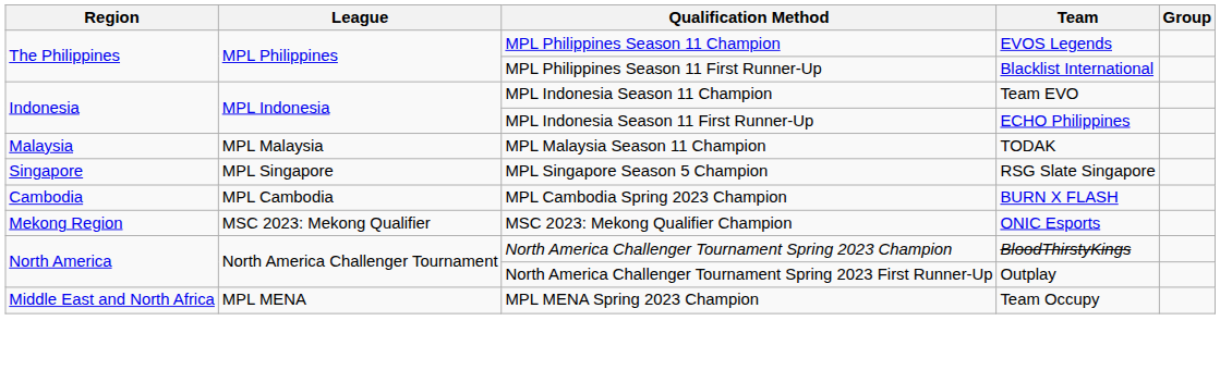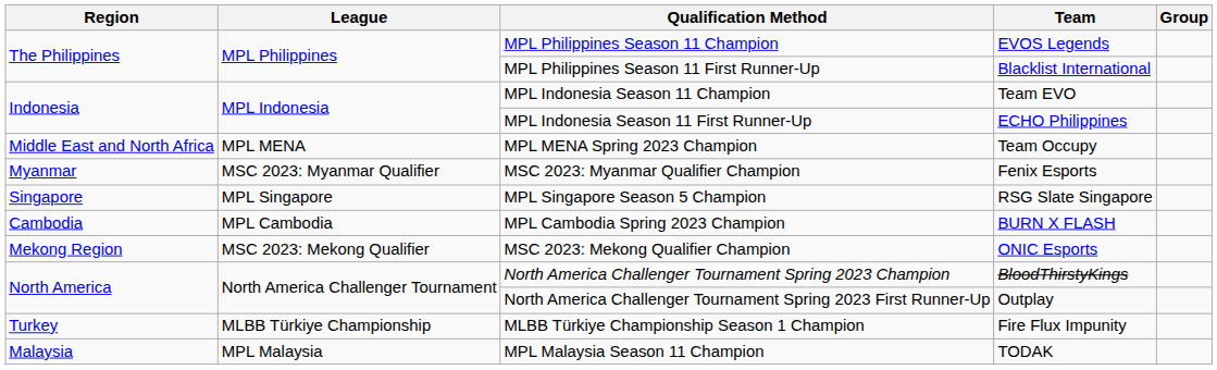rows swapped: MPL Malaysia Season 11 Champion <-> MPL MENA Spring 2023 Champion
+ row: Myanmar | MSC 2023: Myanmar Qualifier | MSC 2023: Myanmar Qualifier Champion | Fenix Esports
+ row: Turkey | MLBB Türkiye Championship | MLBB Türkiye Championship Season 1 Champion | Fire Flux Impunity
